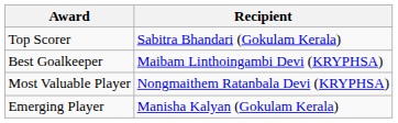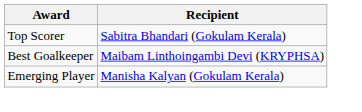- row: Most Valuable Player | Nongmaithem Ratanbala Devi (KRYPHSA)
